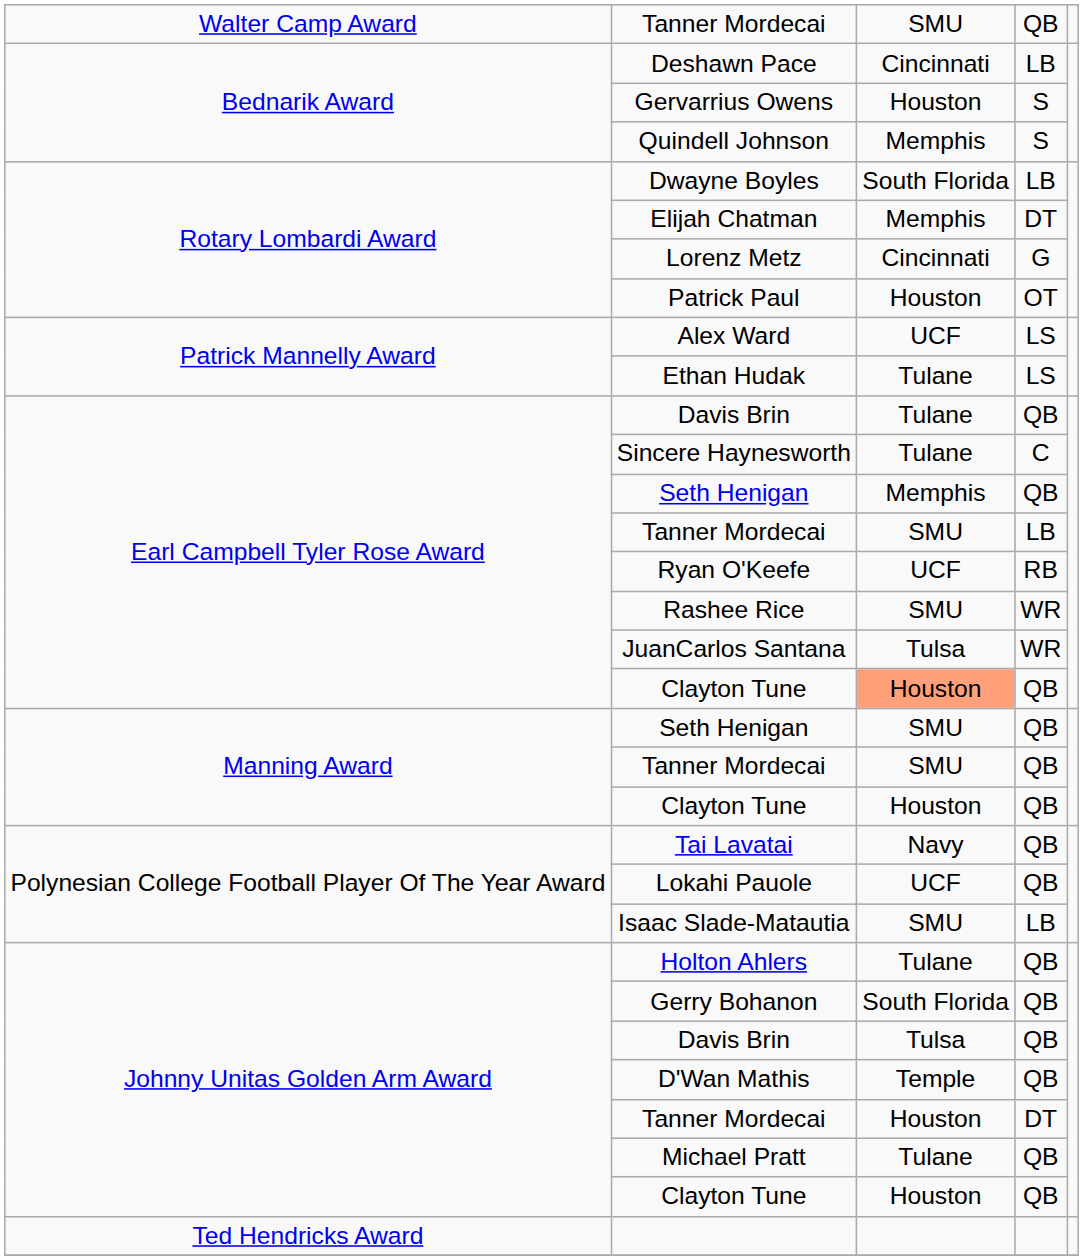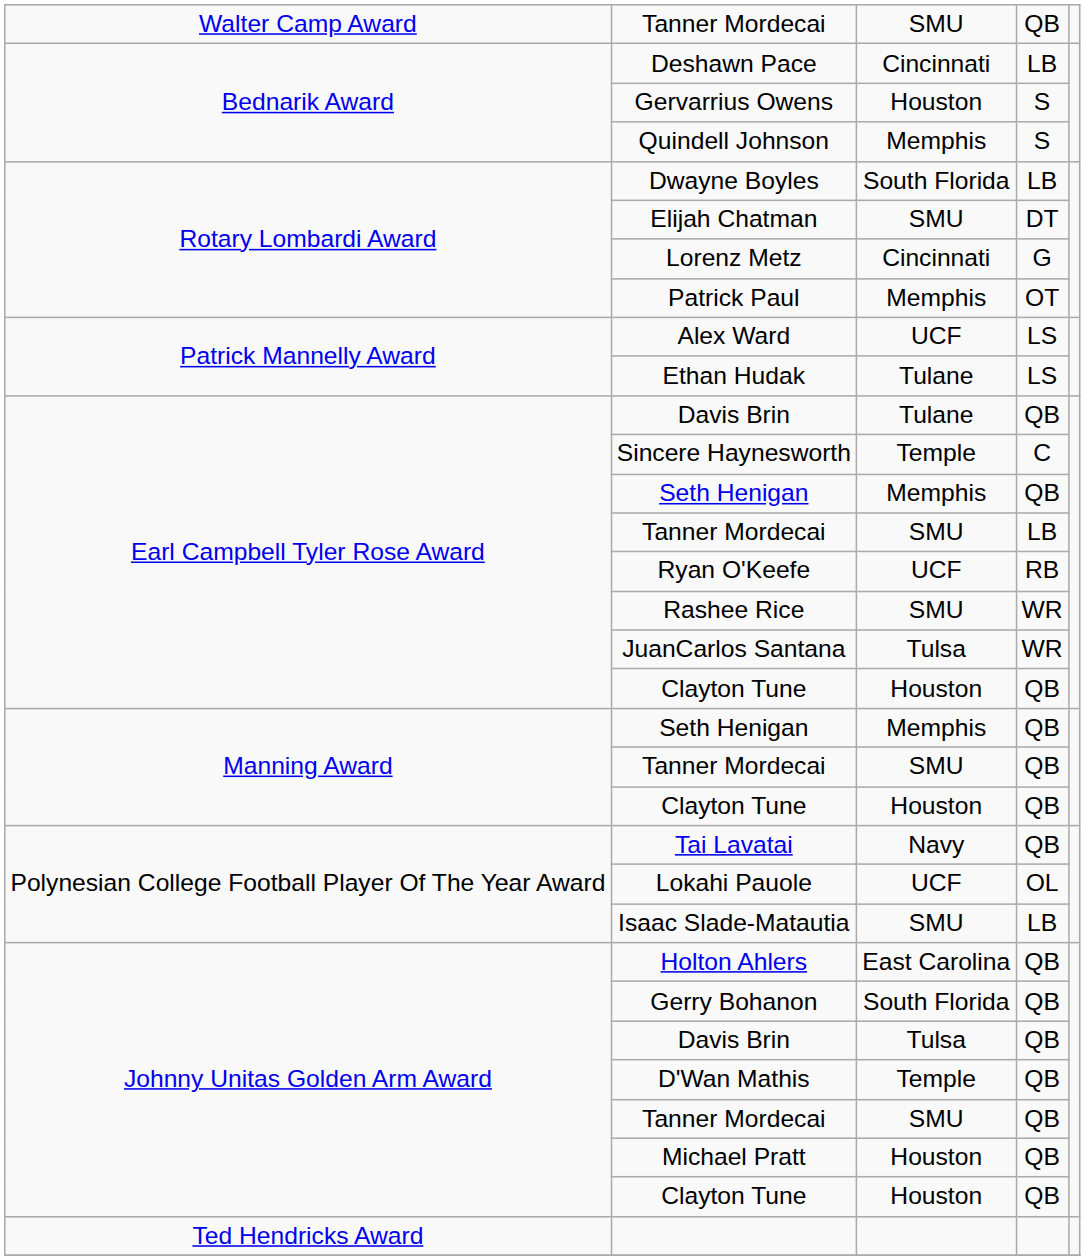Elijah Chatman | column 3: Memphis -> SMU
Patrick Paul | column 3: Houston -> Memphis
Sincere Haynesworth | column 3: Tulane -> Temple
Earl Campbell Tyler Rose Award / Clayton Tune | column 3: lightsalmon background -> no background
Manning Award / Seth Henigan | column 3: SMU -> Memphis
Lokahi Pauole | column 4: QB -> OL
Holton Ahlers | column 3: Tulane -> East Carolina
Johnny Unitas Golden Arm Award / Tanner Mordecai | column 3: Houston -> SMU
Johnny Unitas Golden Arm Award / Tanner Mordecai | column 4: DT -> QB
Michael Pratt | column 3: Tulane -> Houston
